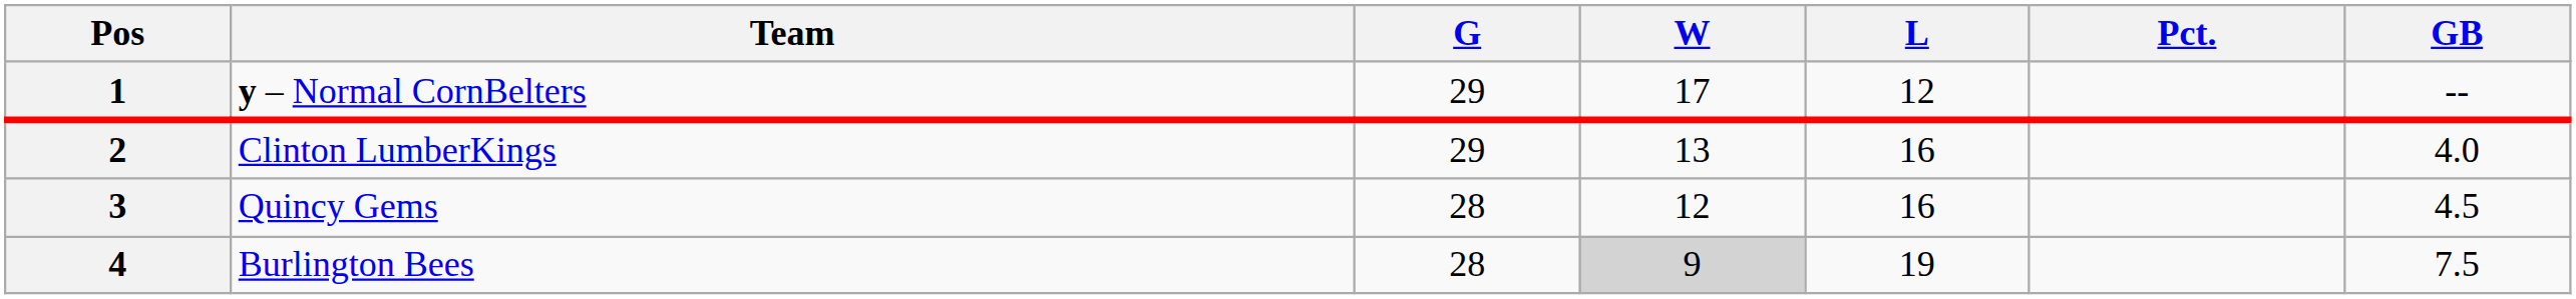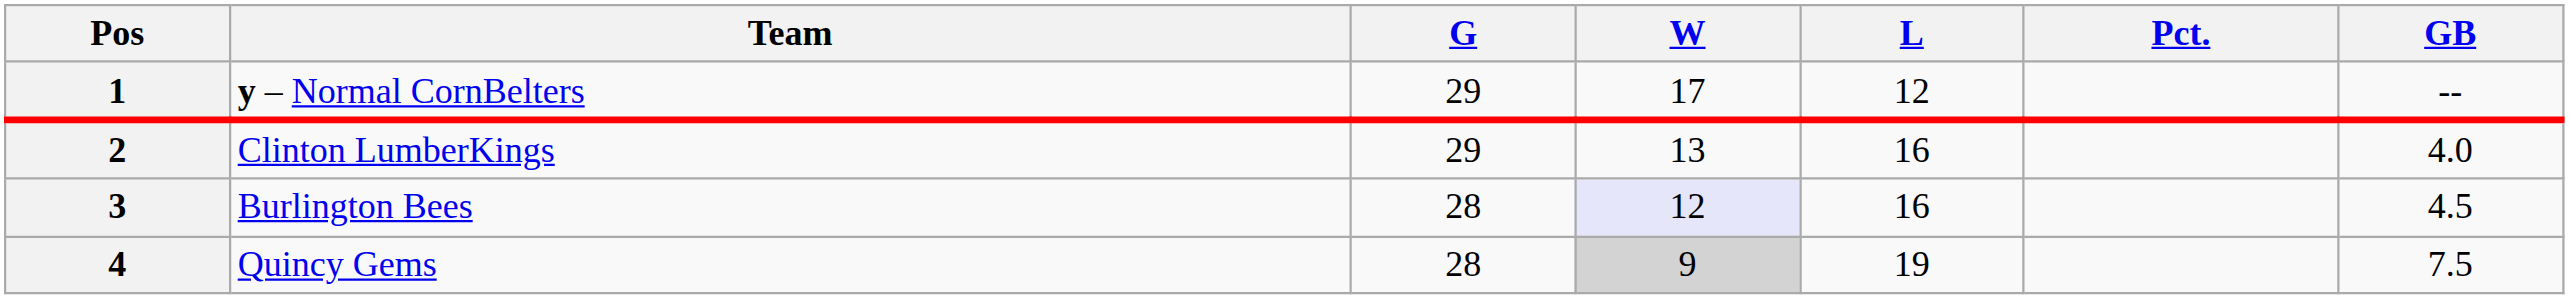3 | Team: Quincy Gems -> Burlington Bees
3 | W: no background -> lavender background
4 | Team: Burlington Bees -> Quincy Gems
